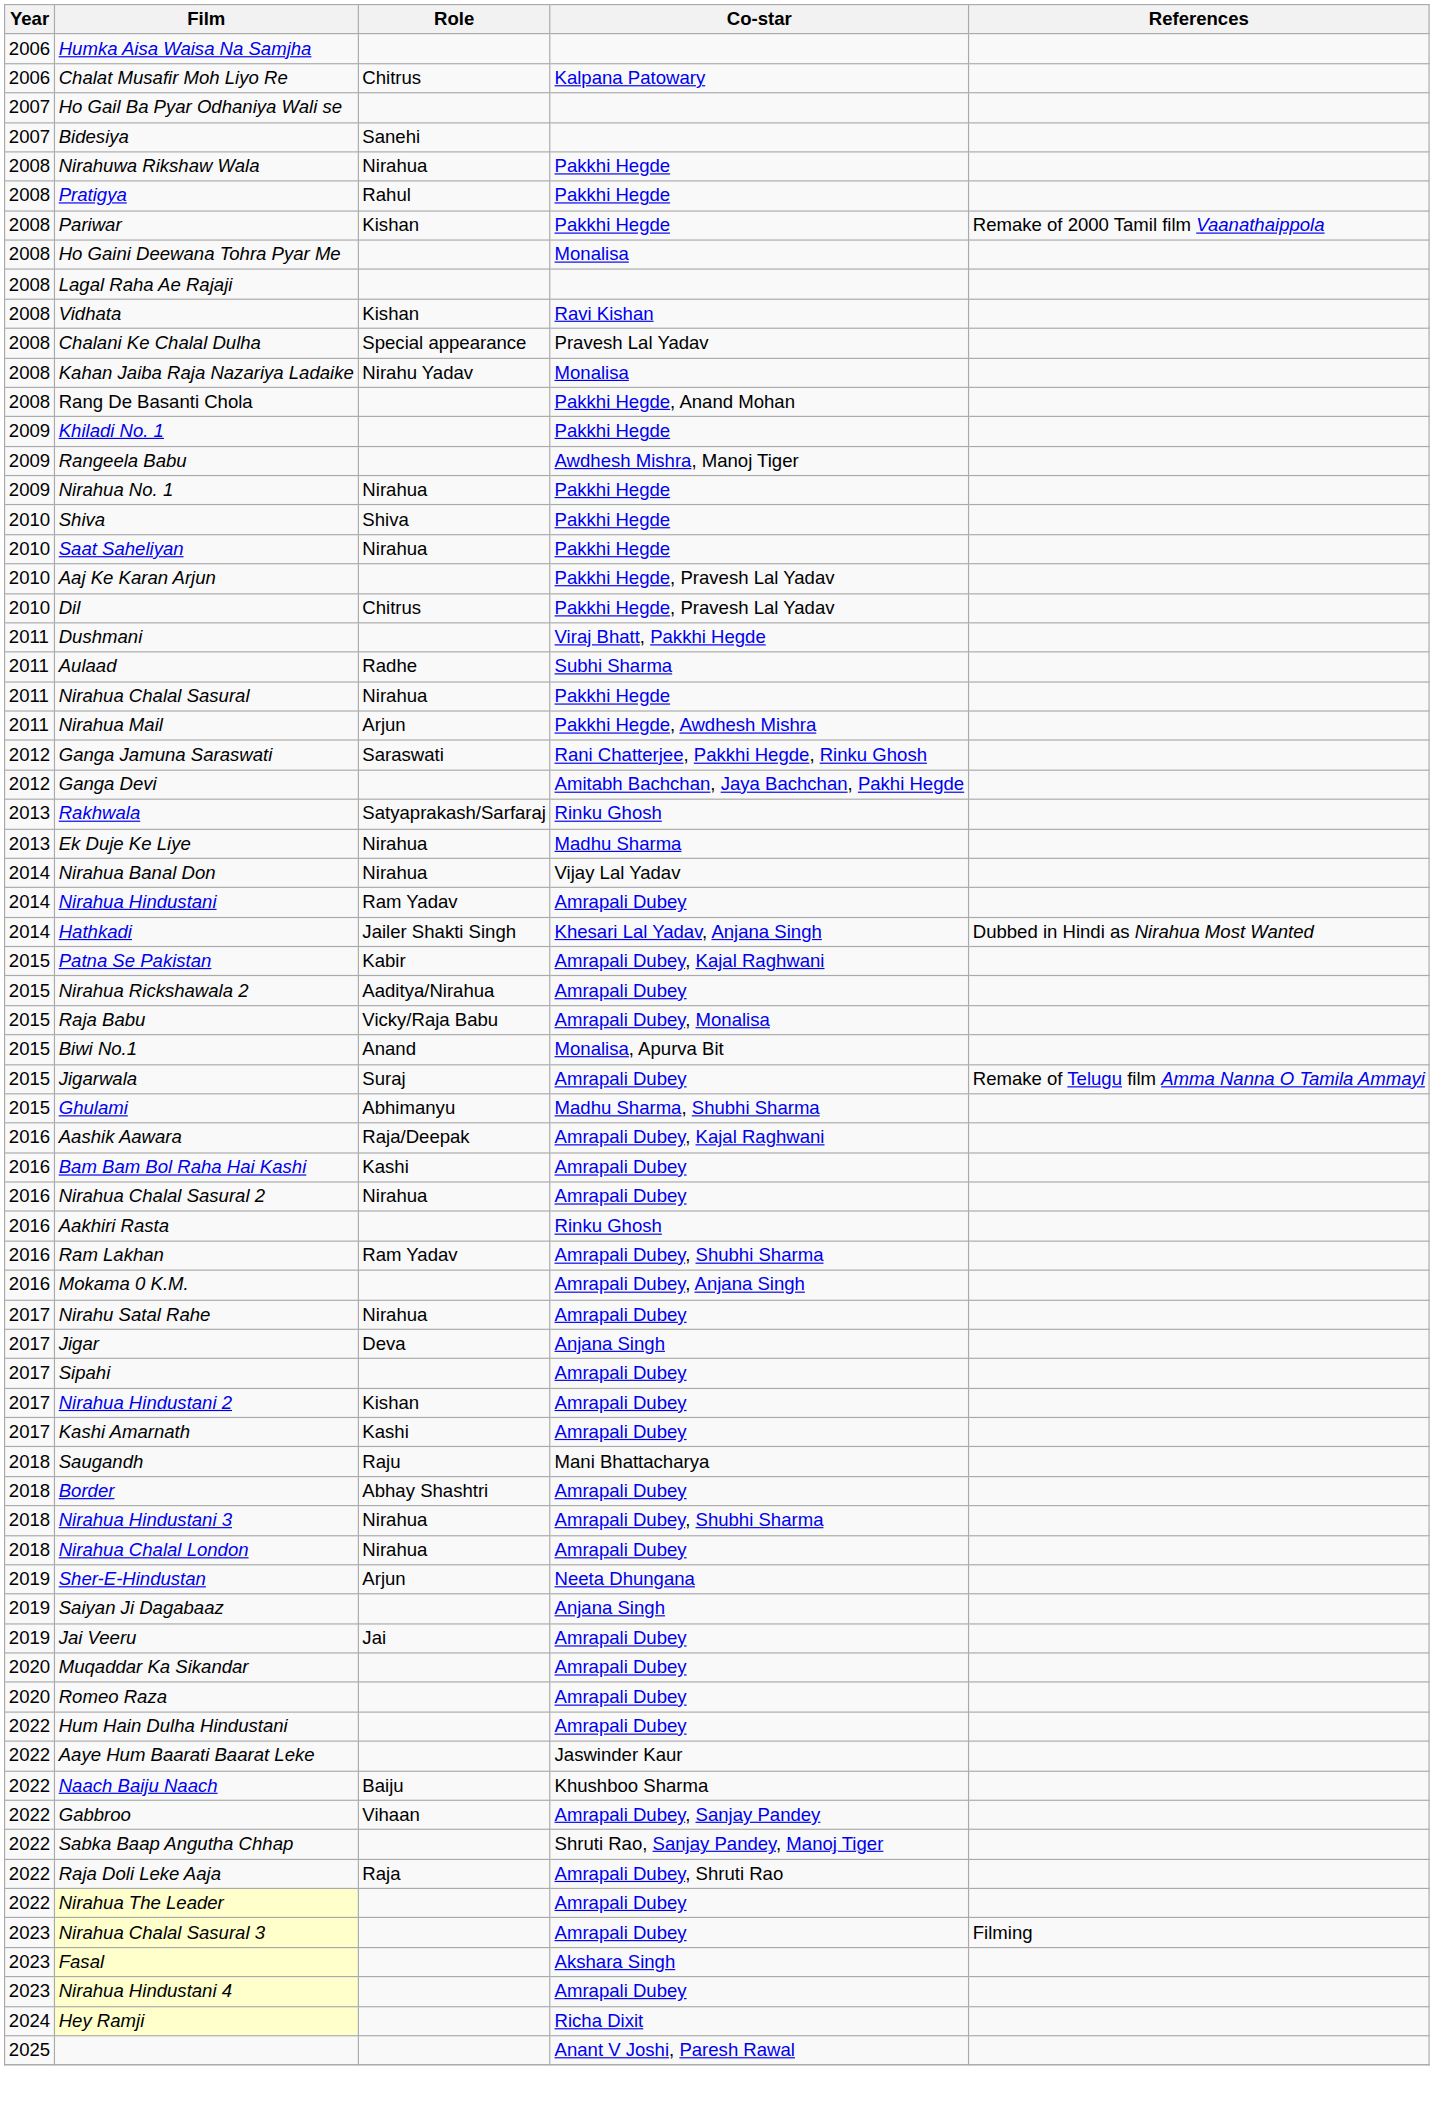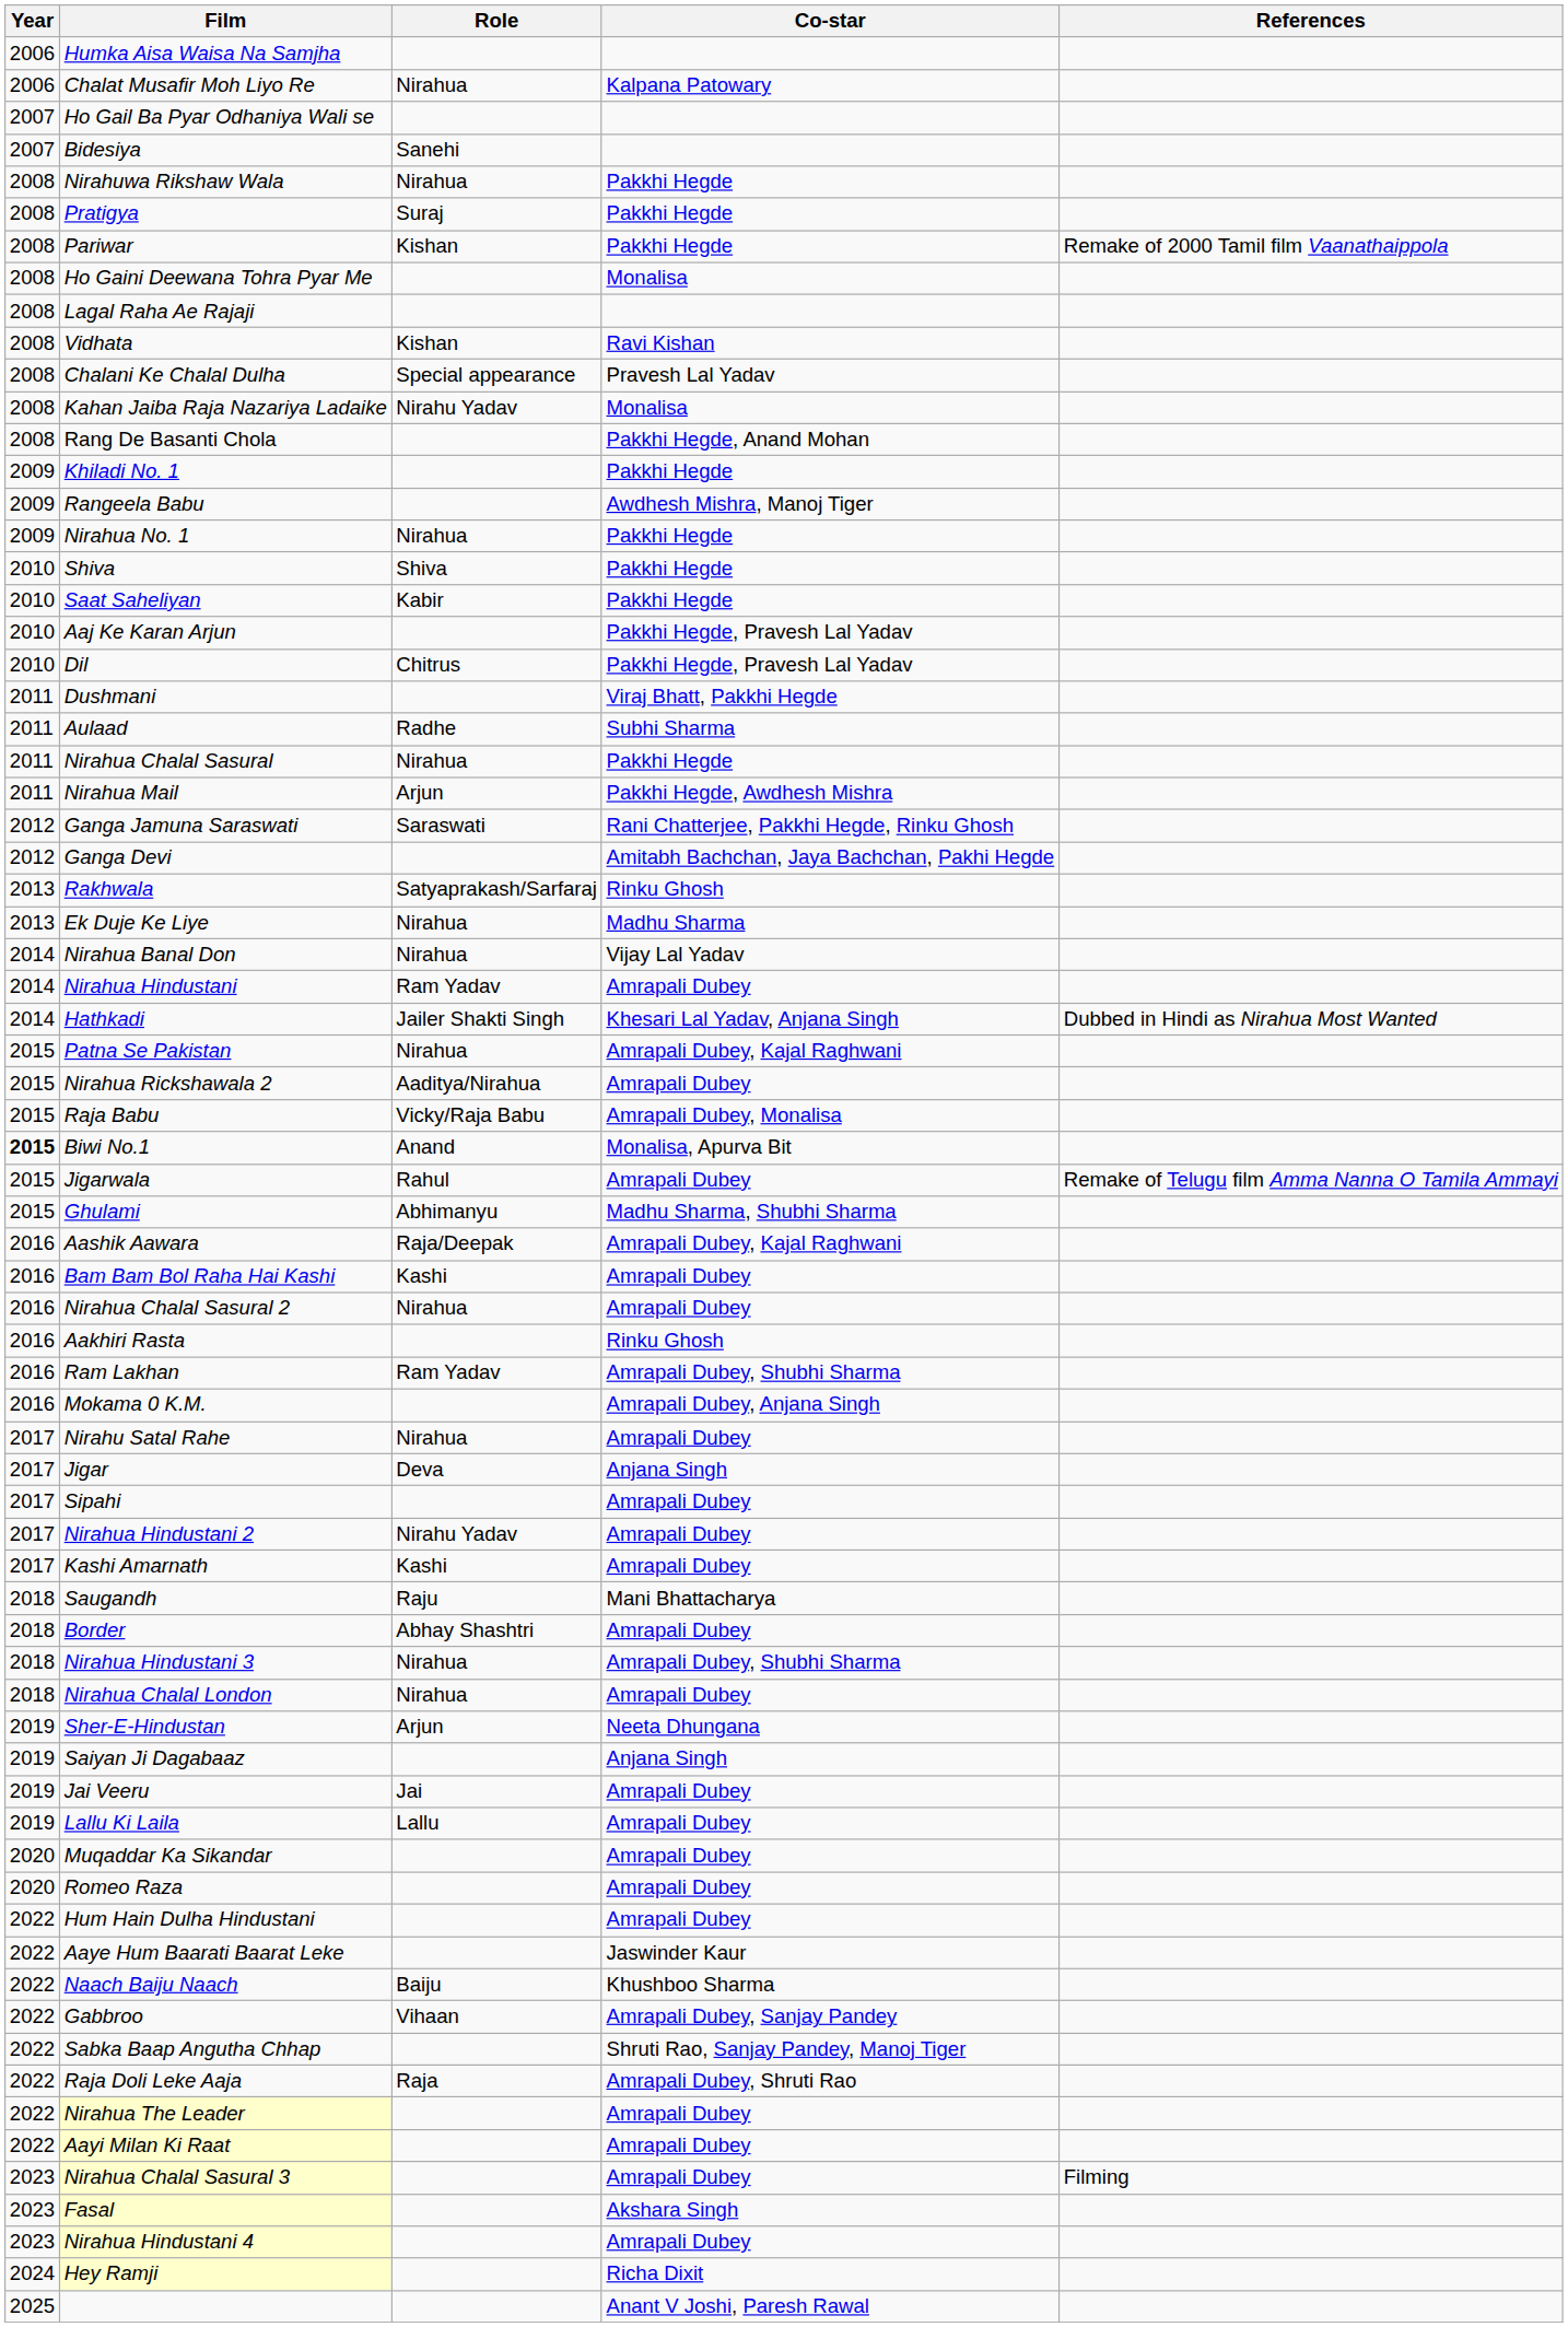Chalat Musafir Moh Liyo Re | Role: Chitrus -> Nirahua
Pratigya | Role: Rahul -> Suraj
Saat Saheliyan | Role: Nirahua -> Kabir
Patna Se Pakistan | Role: Kabir -> Nirahua
Biwi No.1 | Year: normal -> bold
Jigarwala | Role: Suraj -> Rahul
Nirahua Hindustani 2 | Role: Kishan -> Nirahu Yadav
+ row: 2019 | Lallu Ki Laila | Lallu | Amrapali Dubey
+ row: 2022 | Aayi Milan Ki Raat | Amrapali Dubey
